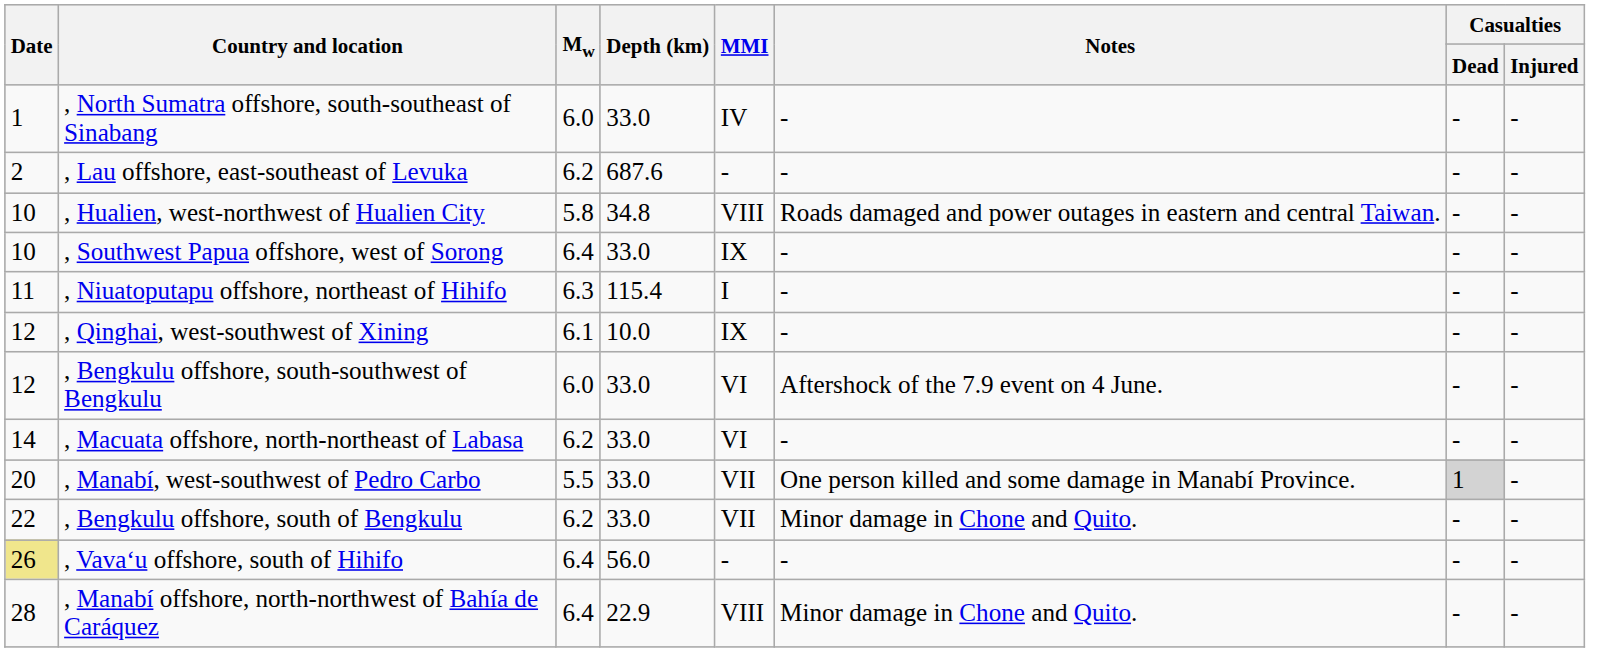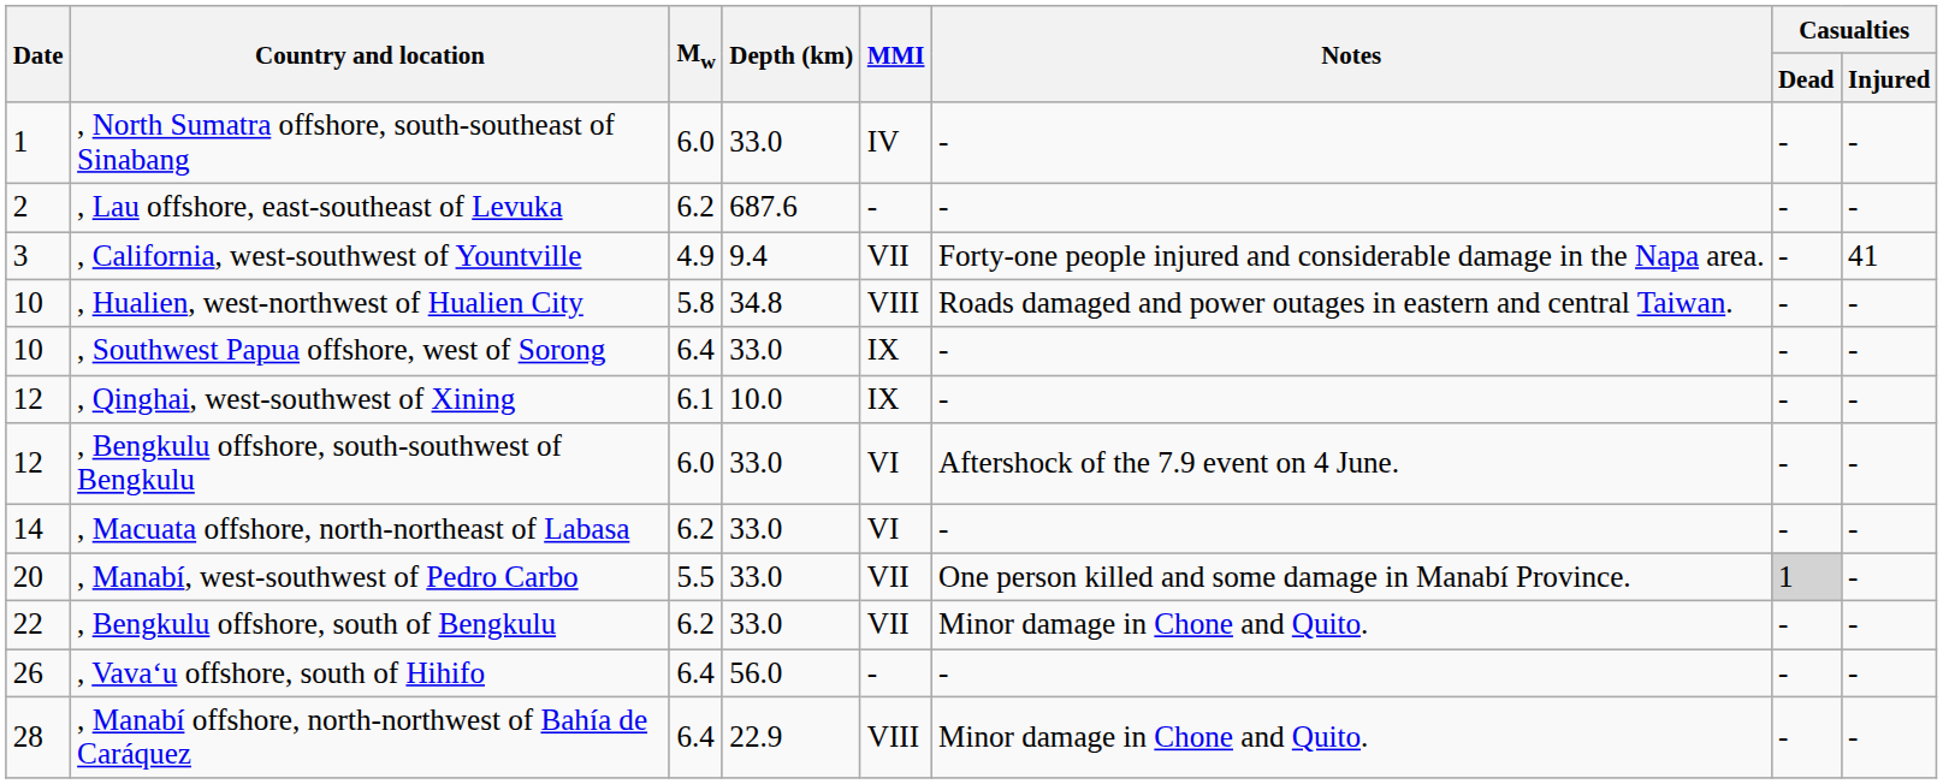+ row: 3 | , California, west-southwest of Yountville | 4.9 | 9.4 | VII | Forty-one people injured and considerable damage in the Napa area. | - | 41
- row: 11 | , Niuatoputapu offshore, northeast of Hihifo | 6.3 | 115.4 | I | - | - | -
, Vavaʻu offshore, south of Hihifo | Date: khaki background -> no background
